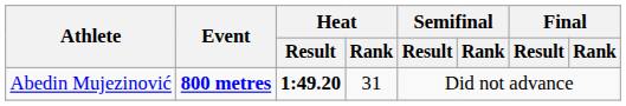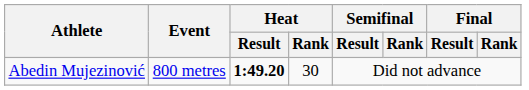Abedin Mujezinović | Event: bold -> normal
Abedin Mujezinović | Heat / Rank: 31 -> 30
